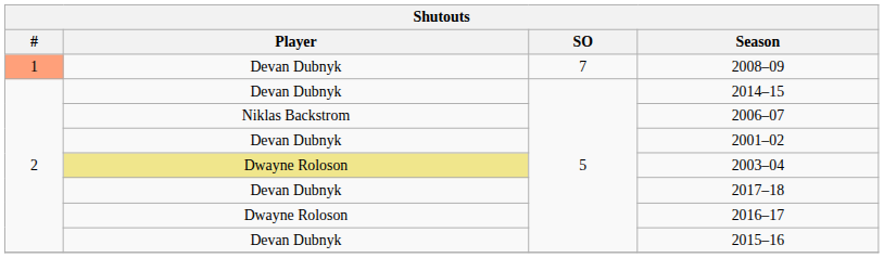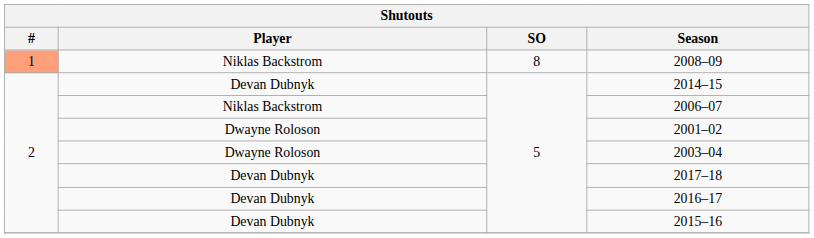2008–09 | Player: Devan Dubnyk -> Niklas Backstrom
2008–09 | SO: 7 -> 8
2001–02 | Player: Devan Dubnyk -> Dwayne Roloson
2003–04 | Player: khaki background -> no background
2016–17 | Player: Dwayne Roloson -> Devan Dubnyk
